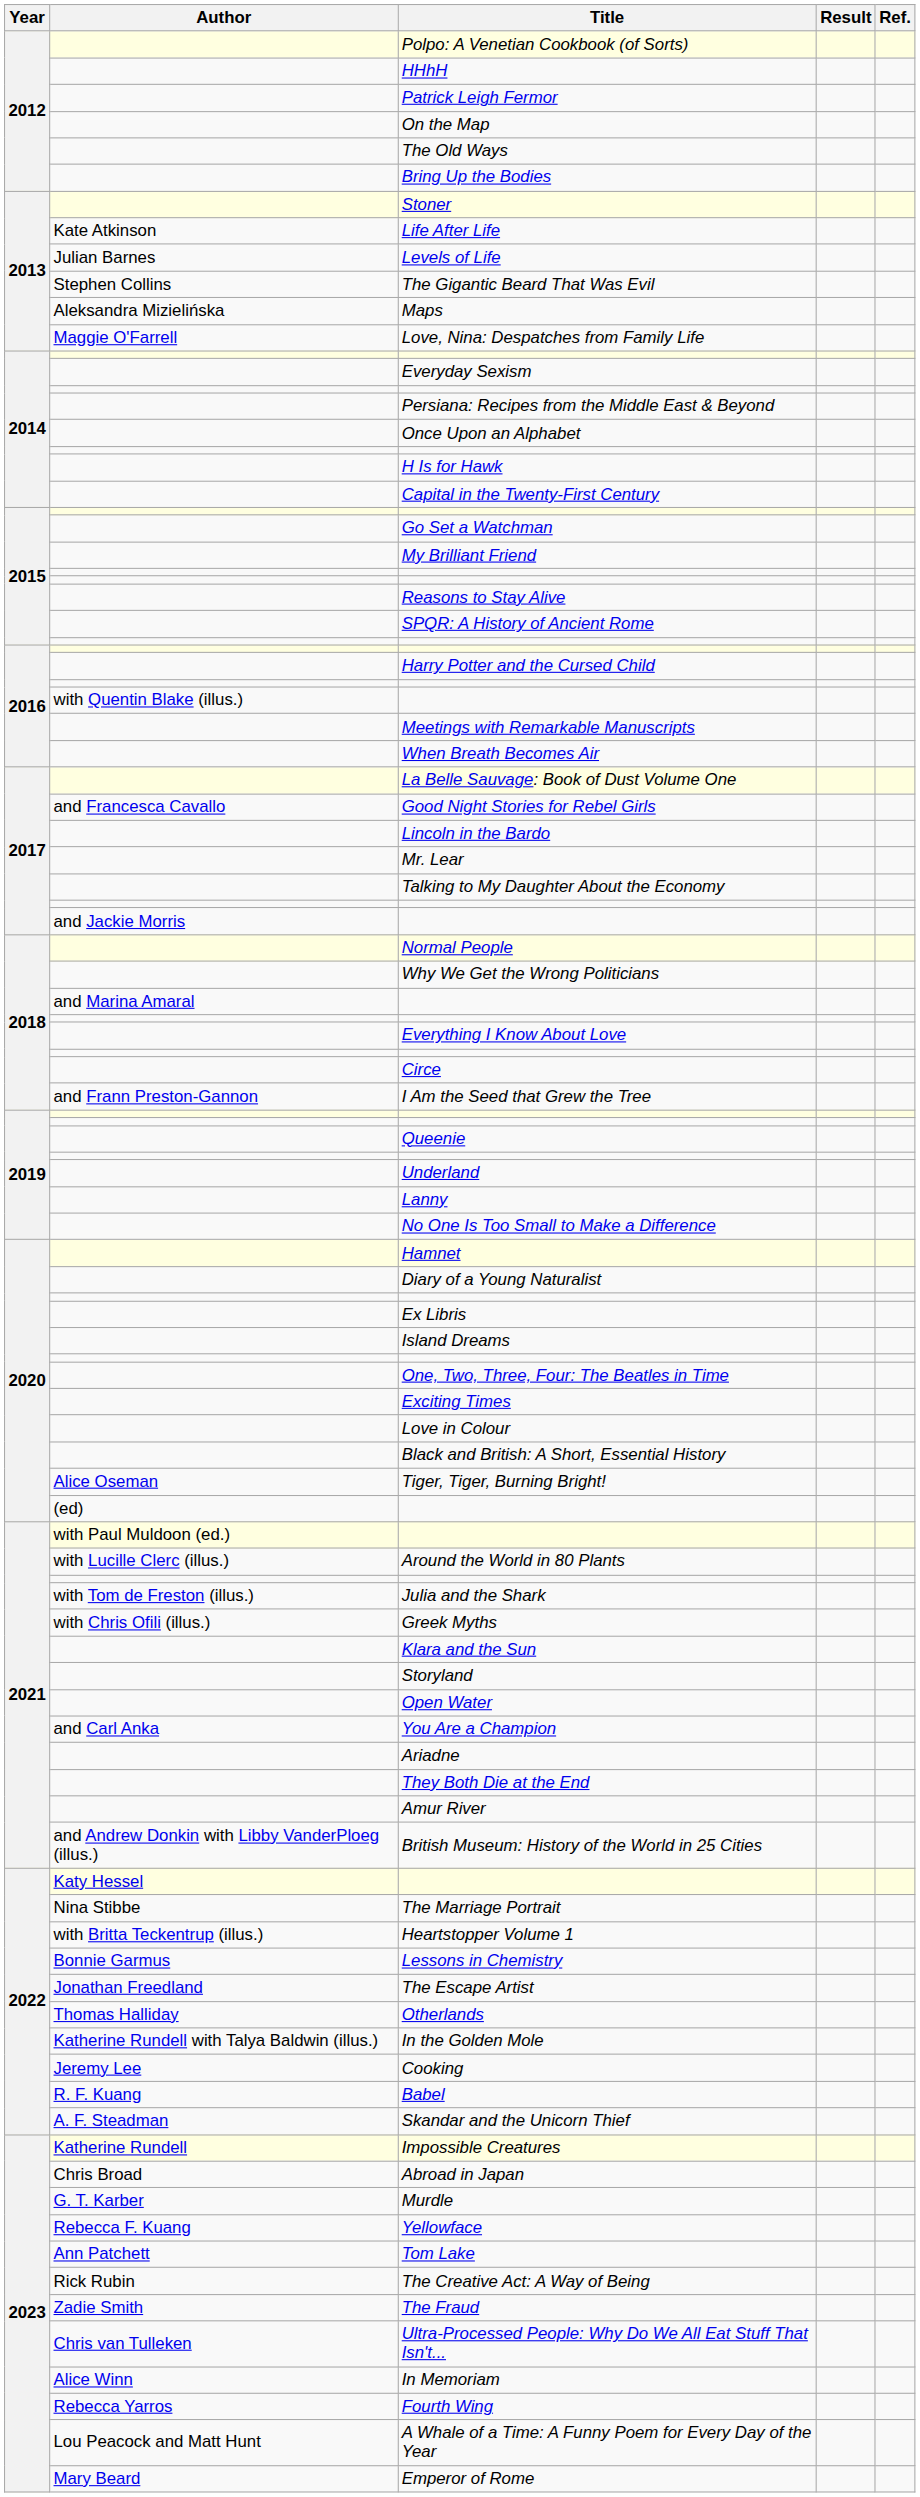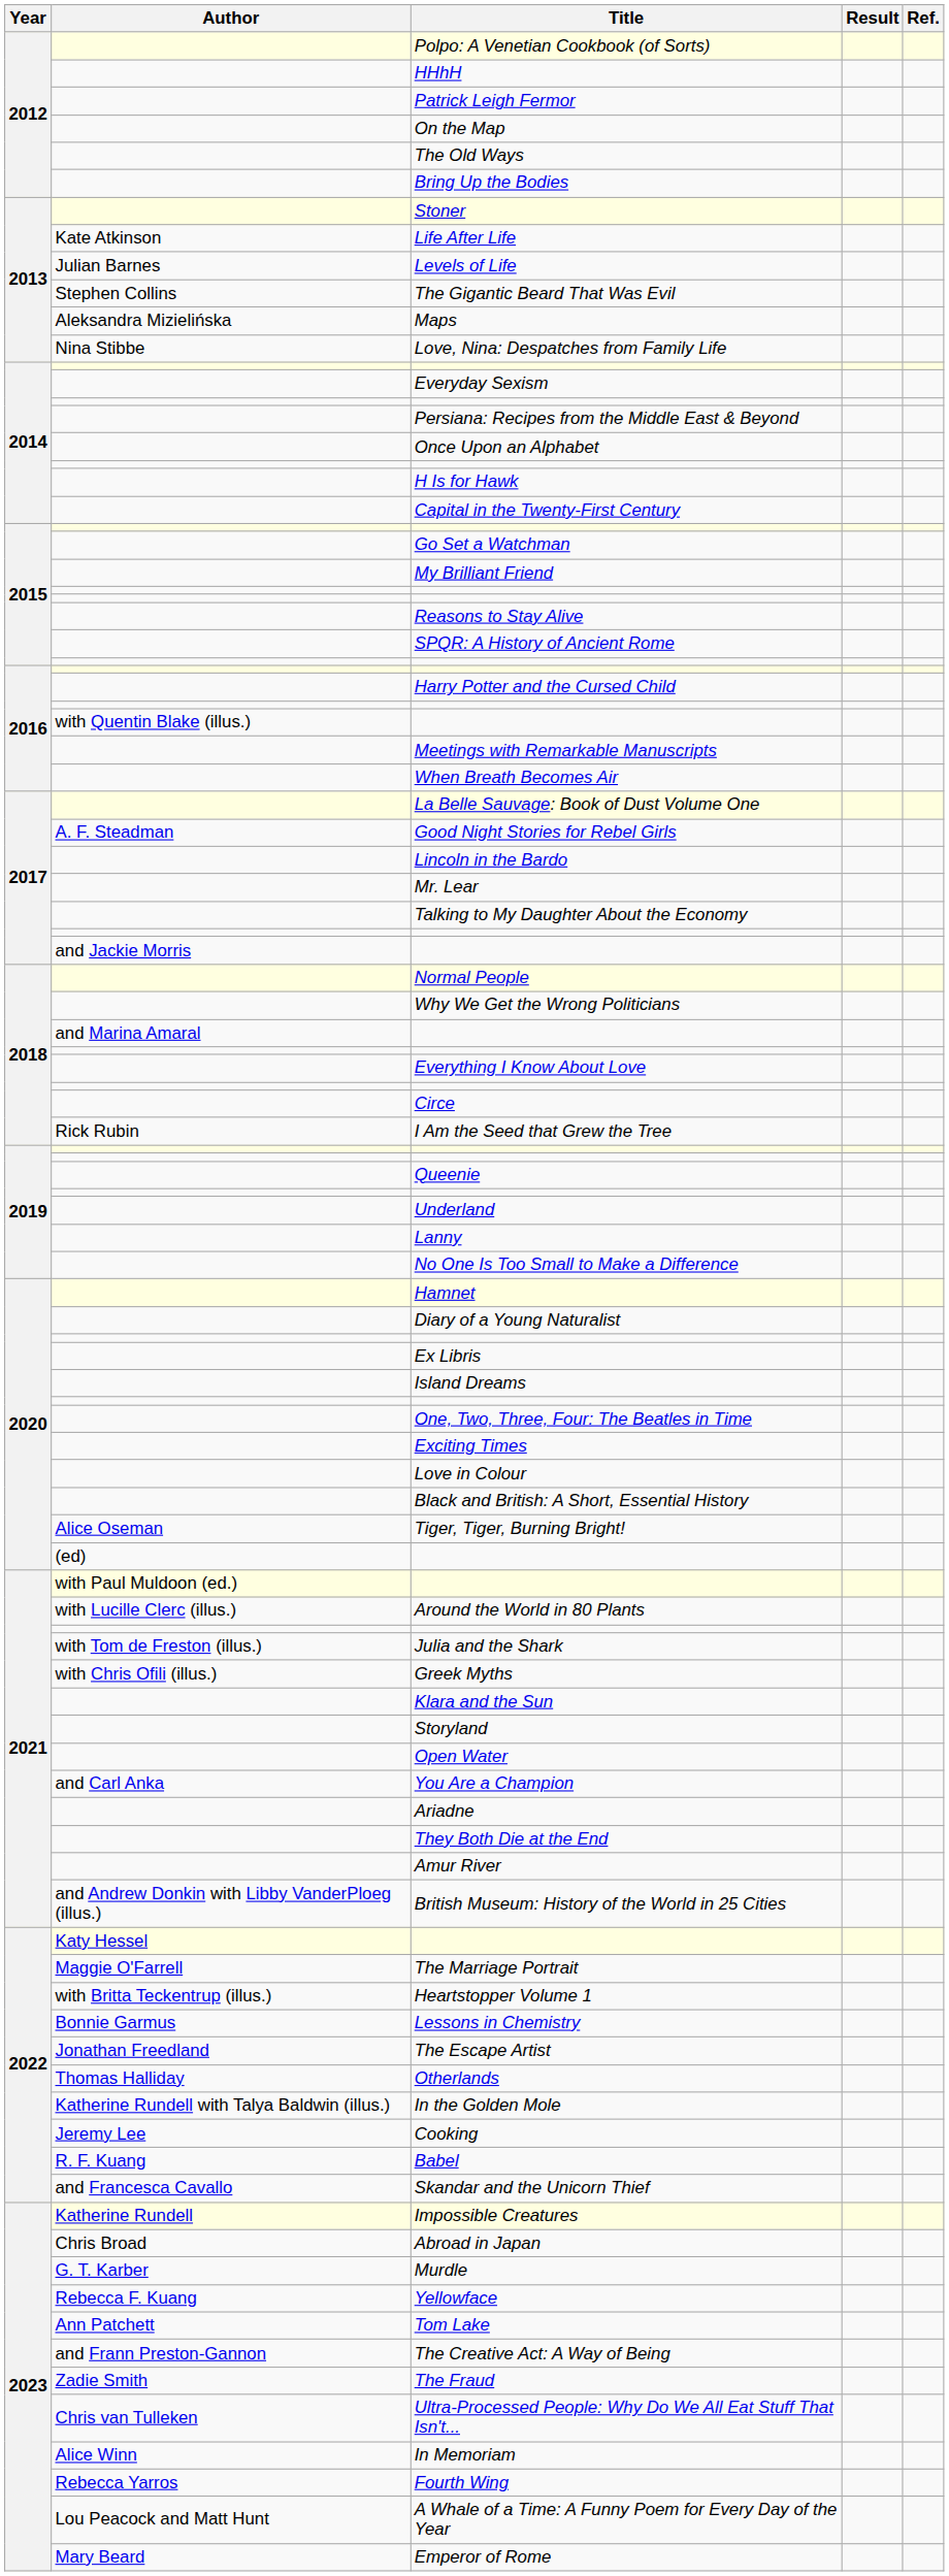Love, Nina: Despatches from Family Life | Author: Maggie O'Farrell -> Nina Stibbe
Good Night Stories for Rebel Girls | Author: and Francesca Cavallo -> A. F. Steadman
I Am the Seed that Grew the Tree | Author: and Frann Preston-Gannon -> Rick Rubin
The Marriage Portrait | Author: Nina Stibbe -> Maggie O'Farrell
Skandar and the Unicorn Thief | Author: A. F. Steadman -> and Francesca Cavallo
The Creative Act: A Way of Being | Author: Rick Rubin -> and Frann Preston-Gannon
